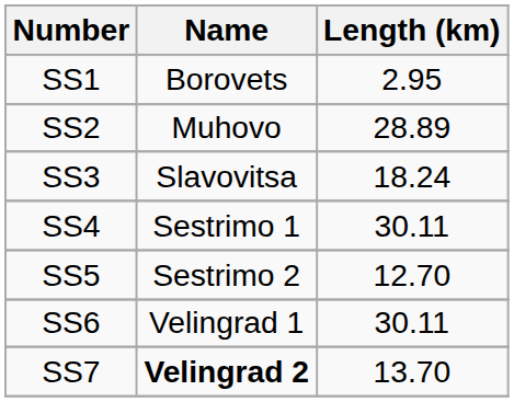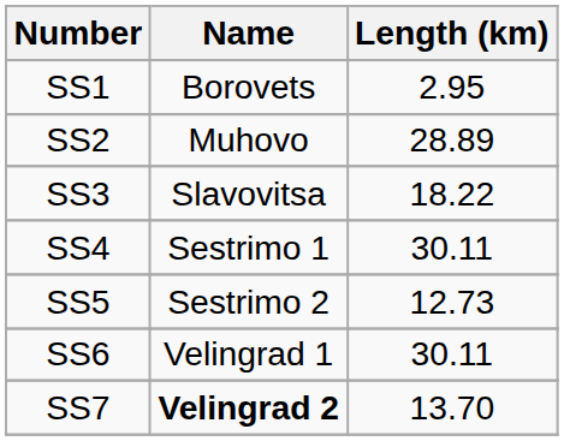SS3 | Length (km): 18.24 -> 18.22
SS5 | Length (km): 12.70 -> 12.73
